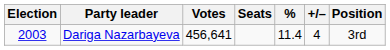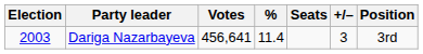columns swapped: % <-> Seats
Dariga Nazarbayeva | +/–: 4 -> 3
